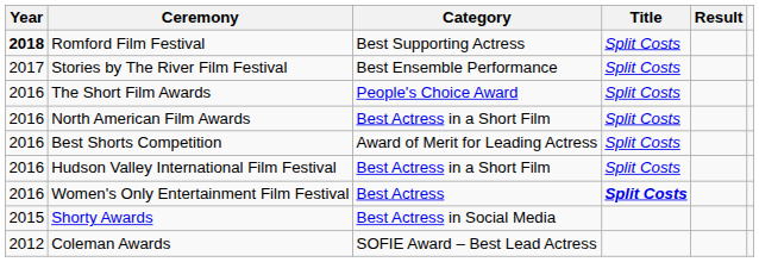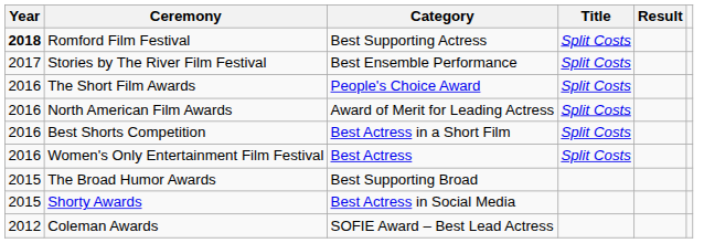North American Film Awards | Category: Best Actress in a Short Film -> Award of Merit for Leading Actress
Best Shorts Competition | Category: Award of Merit for Leading Actress -> Best Actress in a Short Film
- row: 2016 | Hudson Valley International Film Festival | Best Actress in a Short Film | Split Costs
Women's Only Entertainment Film Festival | Title: bold -> normal
+ row: 2015 | The Broad Humor Awards | Best Supporting Broad
